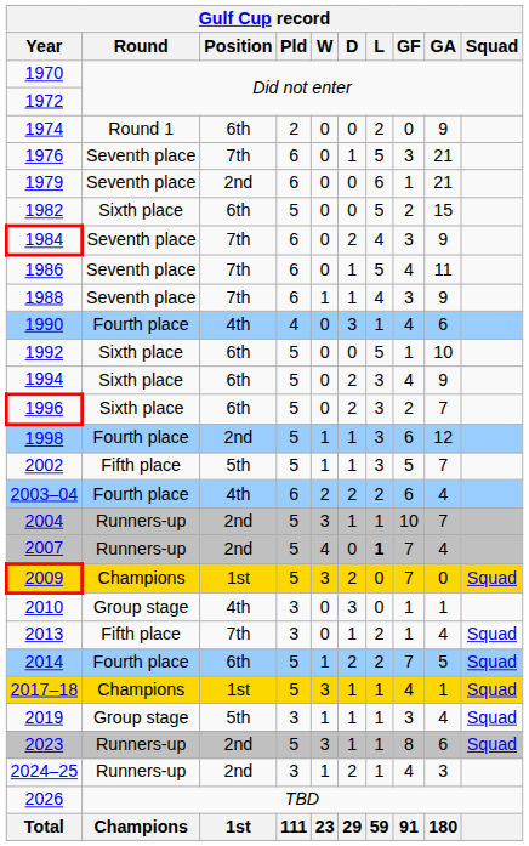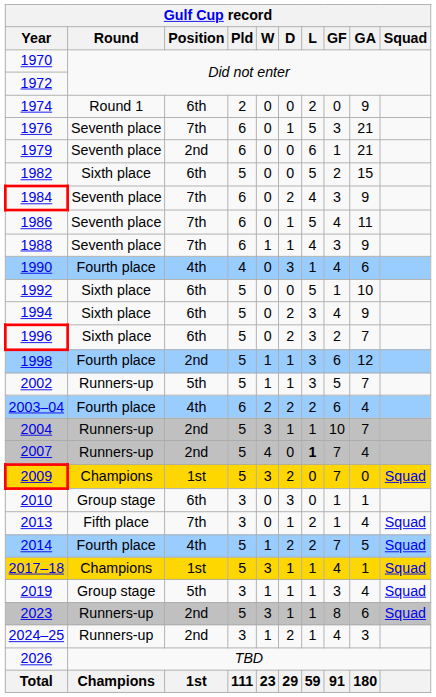2002 | Round: Fifth place -> Runners-up
2010 | Position: 4th -> 6th
2014 | Position: 6th -> 4th
